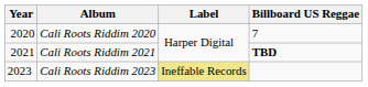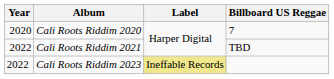Cali Roots Riddim 2021 | Year: 2021 -> 2022
Cali Roots Riddim 2021 | Billboard US Reggae: bold -> normal
Cali Roots Riddim 2023 | Year: 2023 -> 2022
